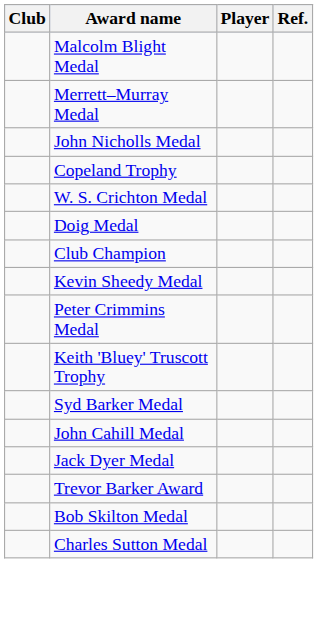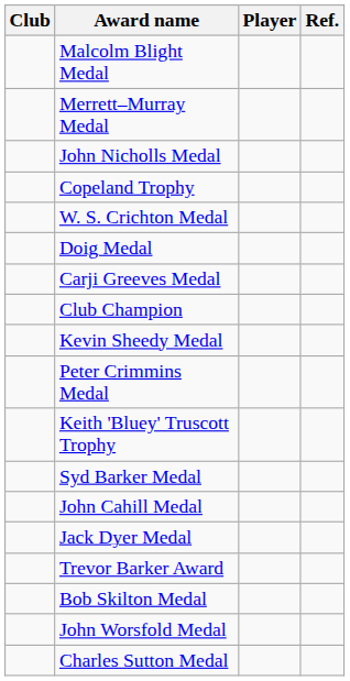+ row: Carji Greeves Medal
+ row: John Worsfold Medal
